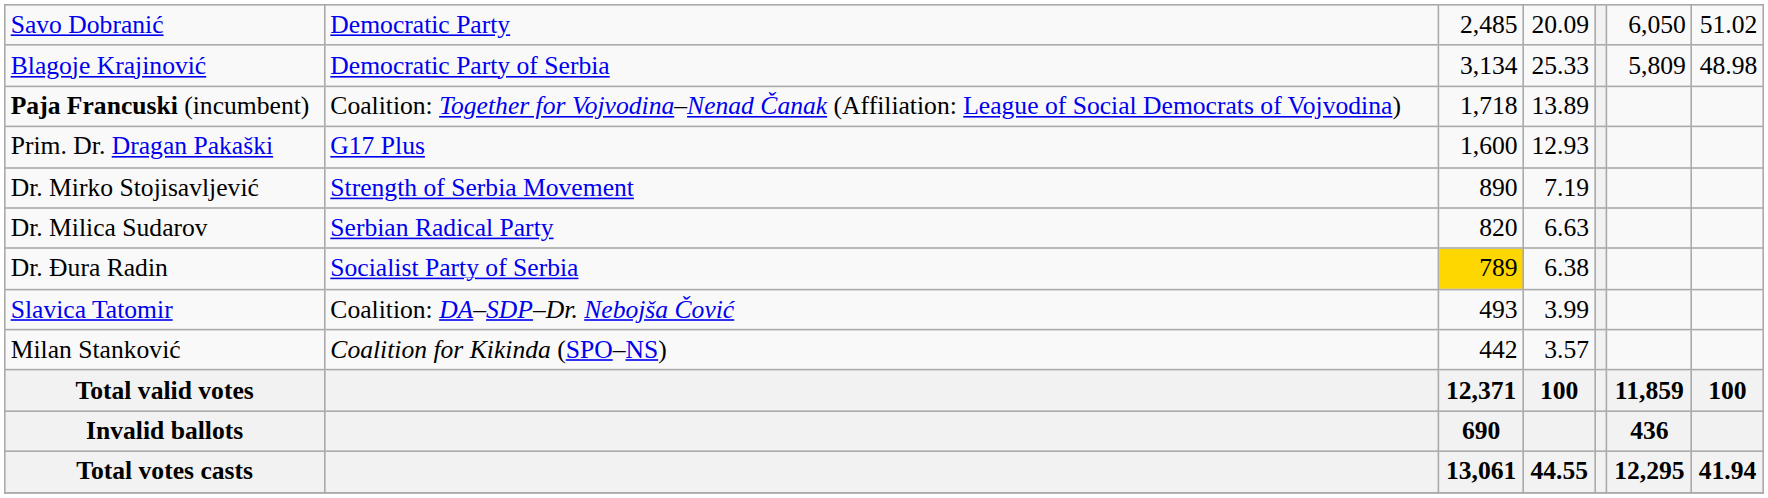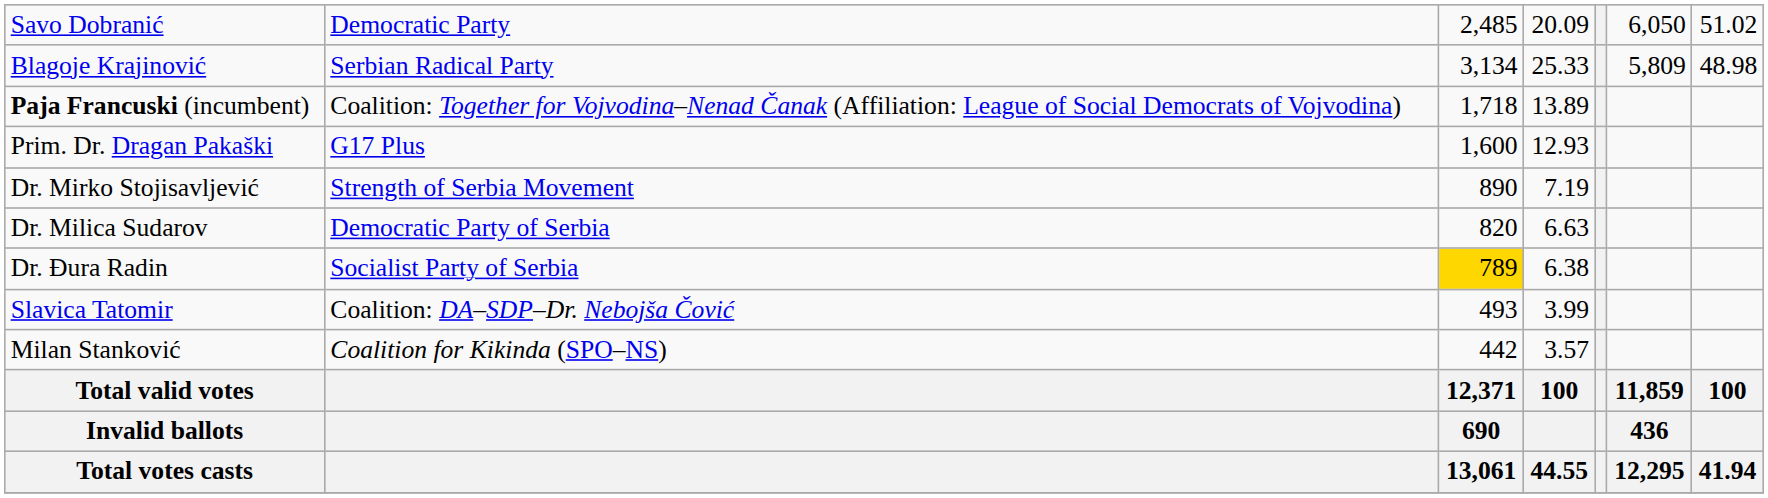Blagoje Krajinović | column 2: Democratic Party of Serbia -> Serbian Radical Party
Dr. Milica Sudarov | column 2: Serbian Radical Party -> Democratic Party of Serbia
